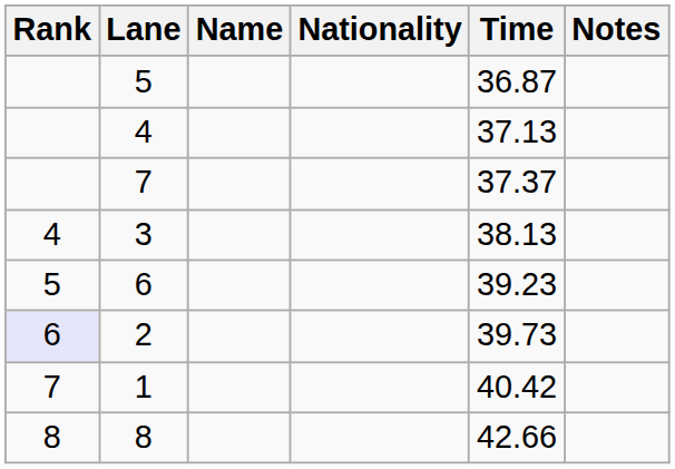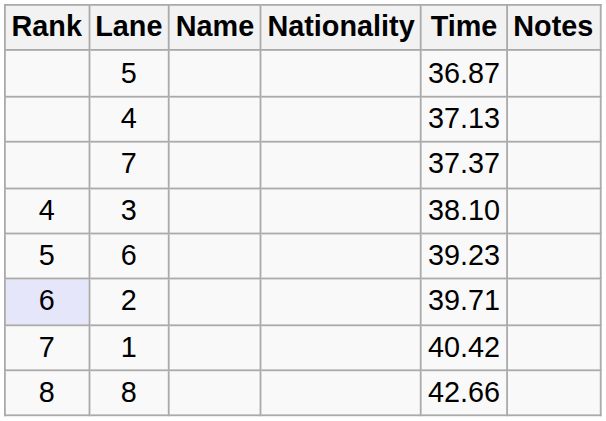3 | Time: 38.13 -> 38.10
2 | Time: 39.73 -> 39.71
